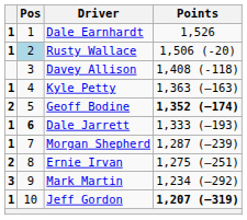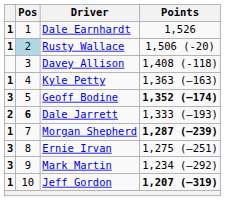Geoff Bodine | column 1: 2 -> 3
Dale Jarrett | column 1: 1 -> 2
Morgan Shepherd | Points: normal -> bold
Ernie Irvan | column 1: 2 -> 3
